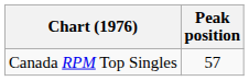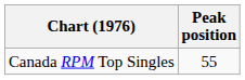Canada RPM Top Singles | Peak position: 57 -> 55
